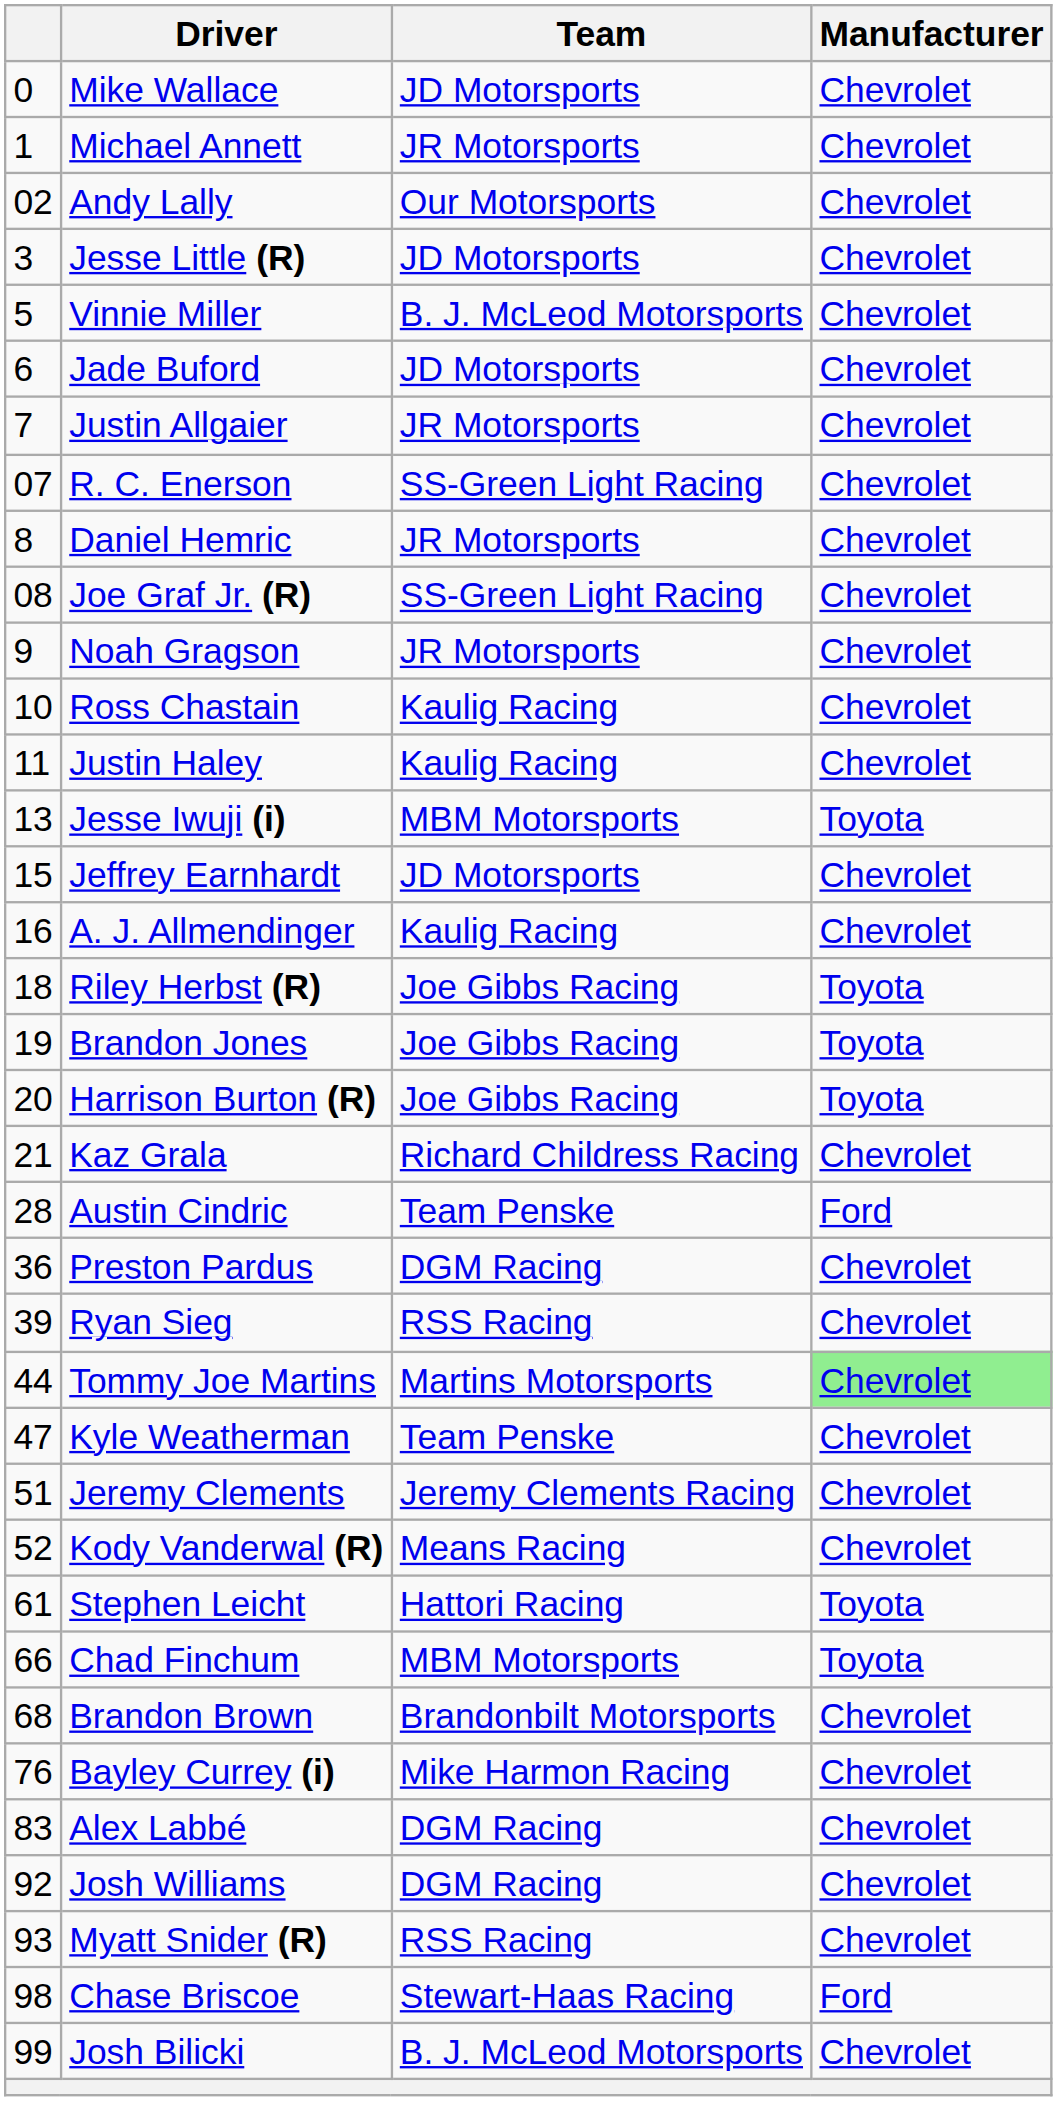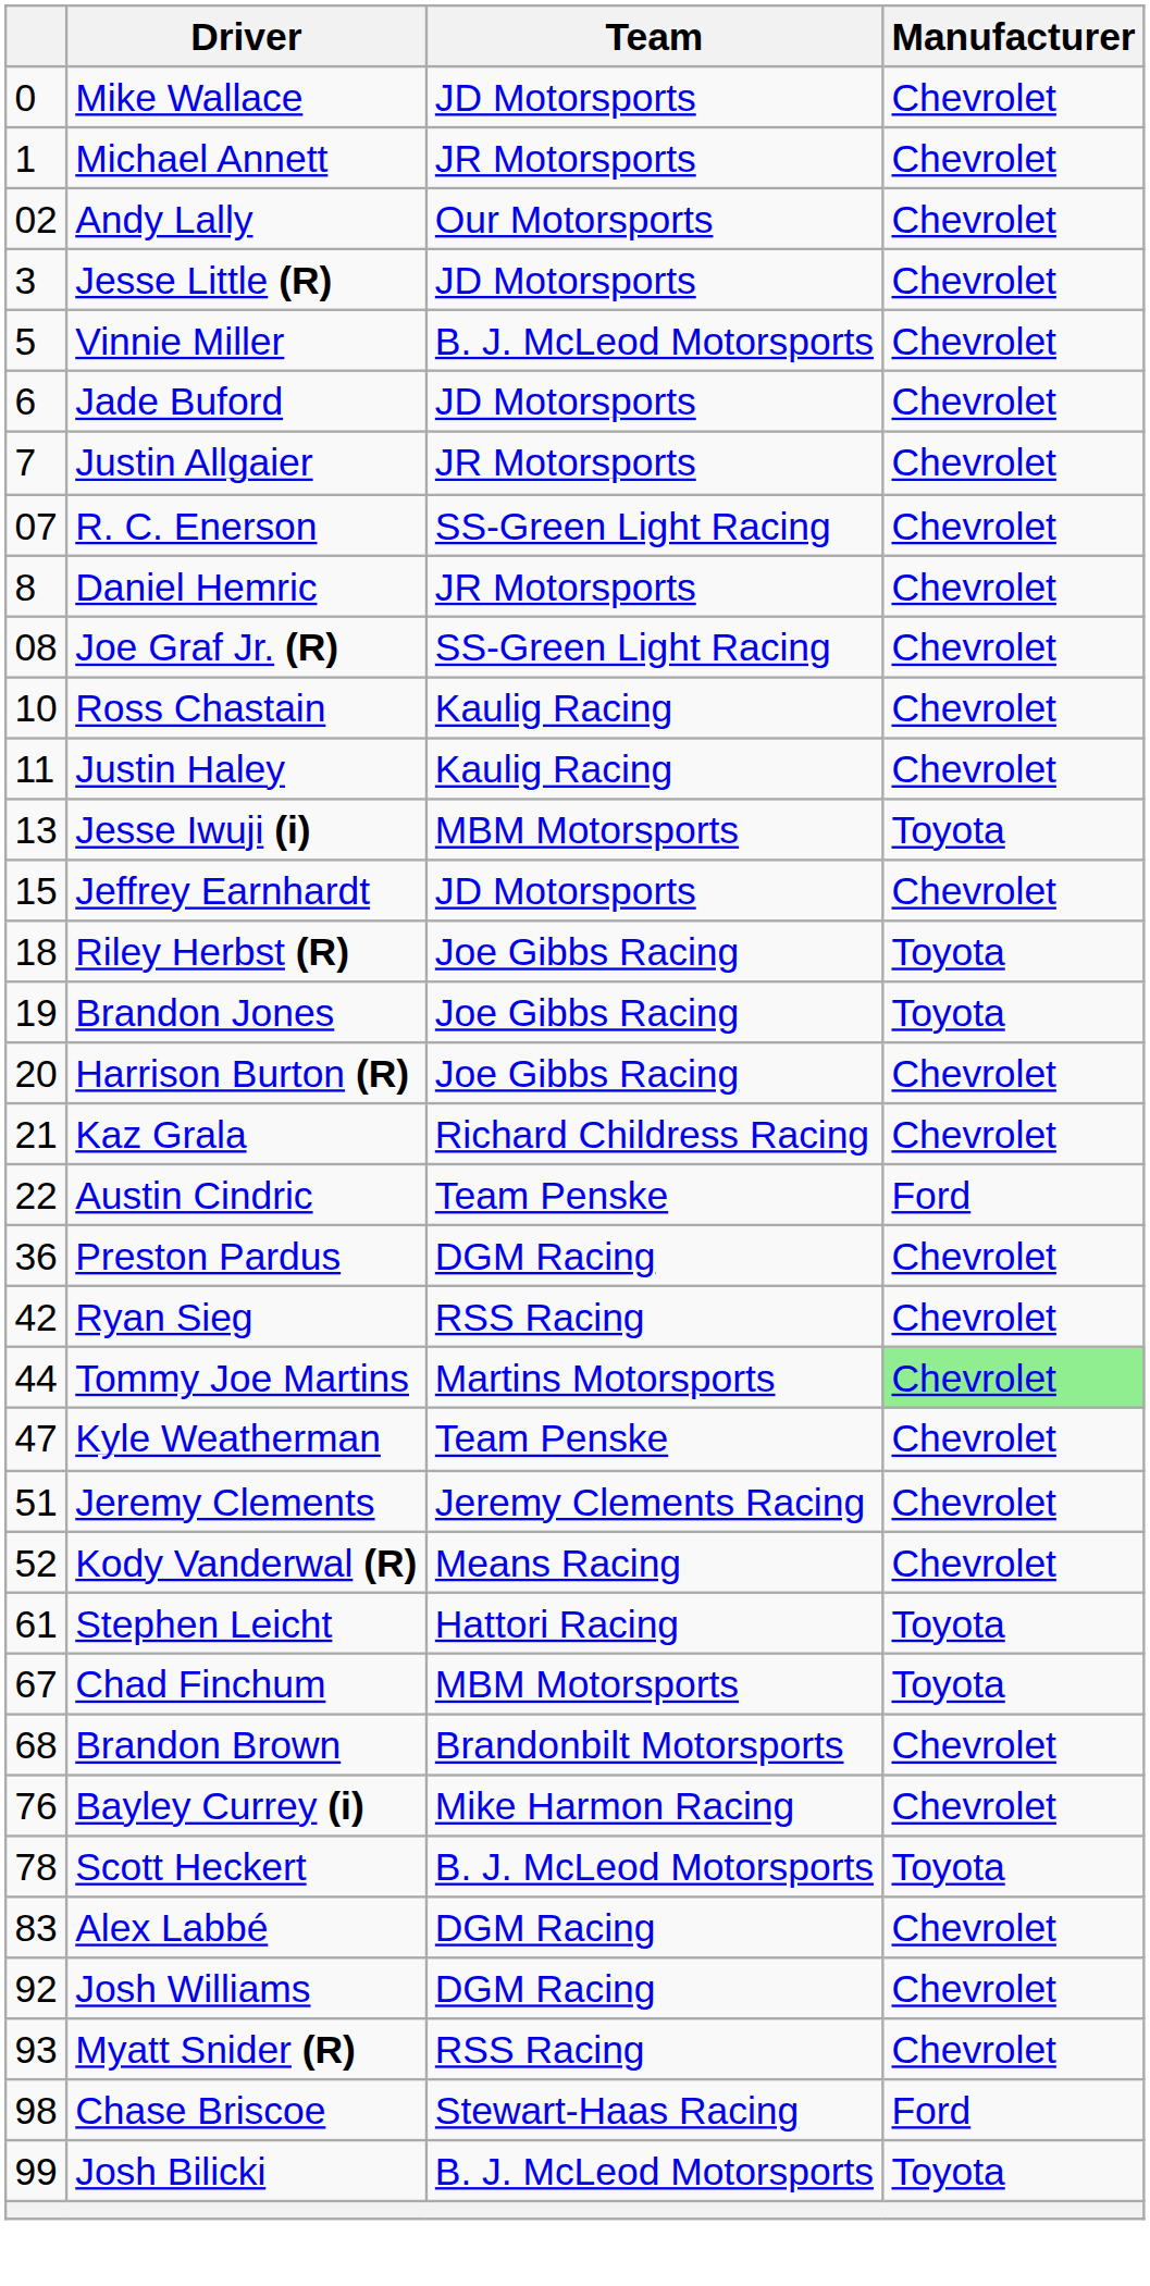- row: 9 | Noah Gragson | JR Motorsports | Chevrolet
- row: 16 | A. J. Allmendinger | Kaulig Racing | Chevrolet
Harrison Burton (R) | Manufacturer: Toyota -> Chevrolet
Austin Cindric | column 1: 28 -> 22
Ryan Sieg | column 1: 39 -> 42
Chad Finchum | column 1: 66 -> 67
+ row: 78 | Scott Heckert | B. J. McLeod Motorsports | Toyota
Josh Bilicki | Manufacturer: Chevrolet -> Toyota
